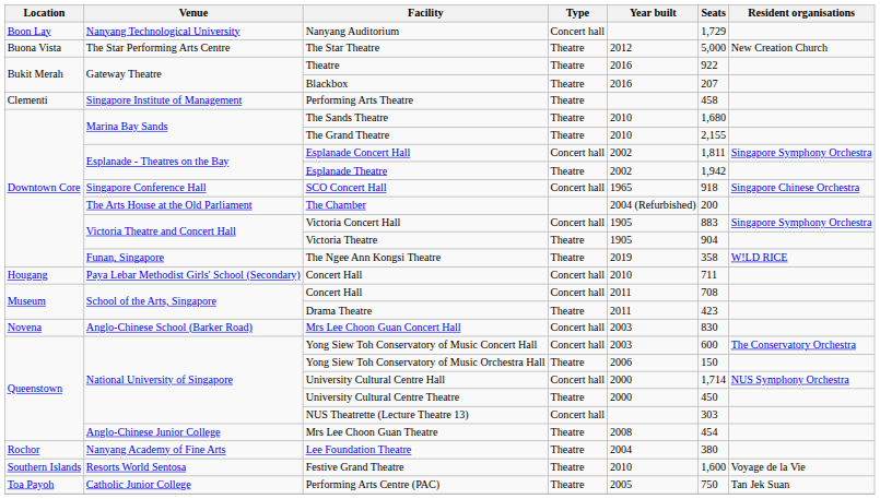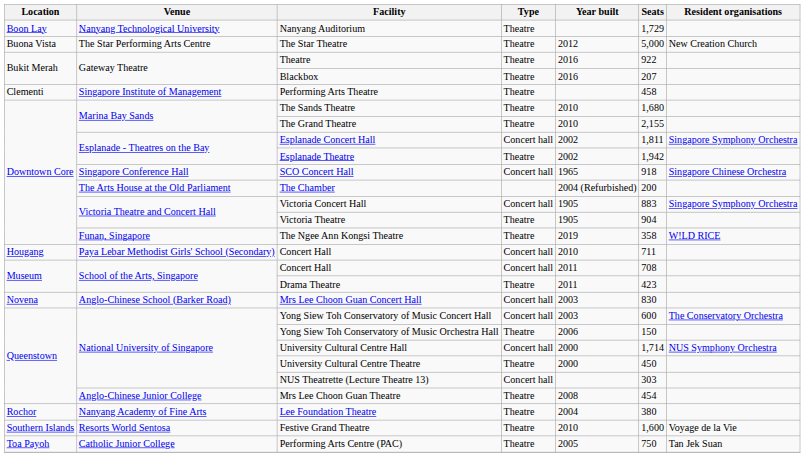Nanyang Auditorium | Type: Concert hall -> Theatre
